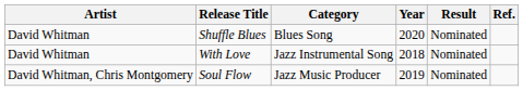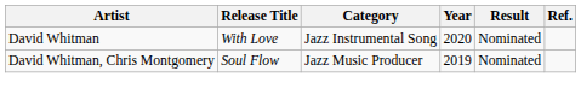- row: David Whitman | Shuffle Blues | Blues Song | 2020 | Nominated
With Love | Year: 2018 -> 2020
